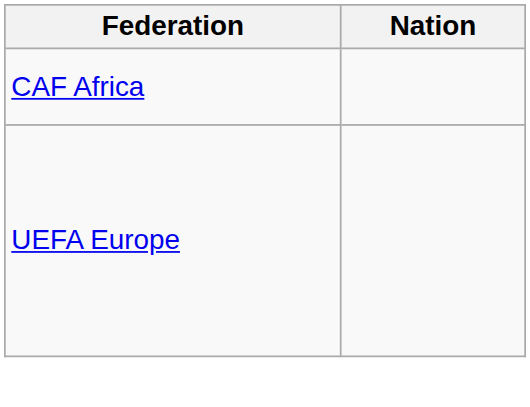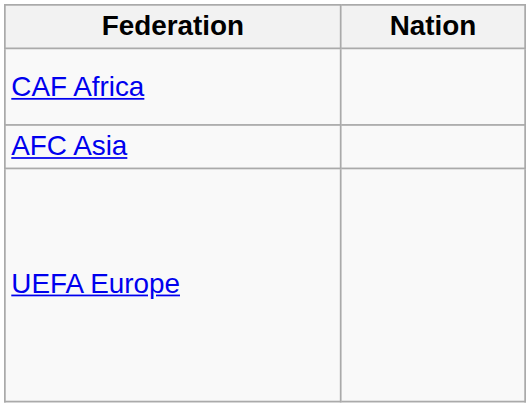+ row: AFC Asia
